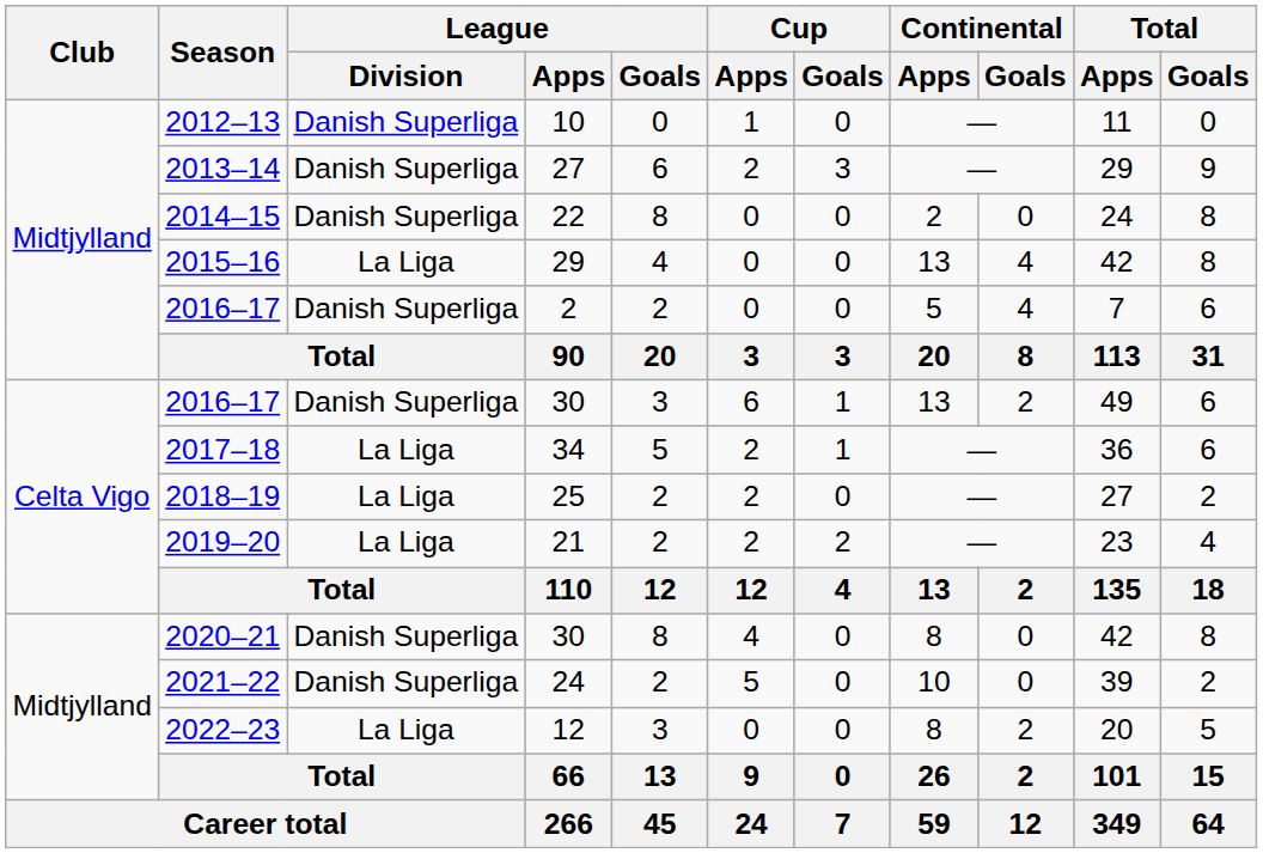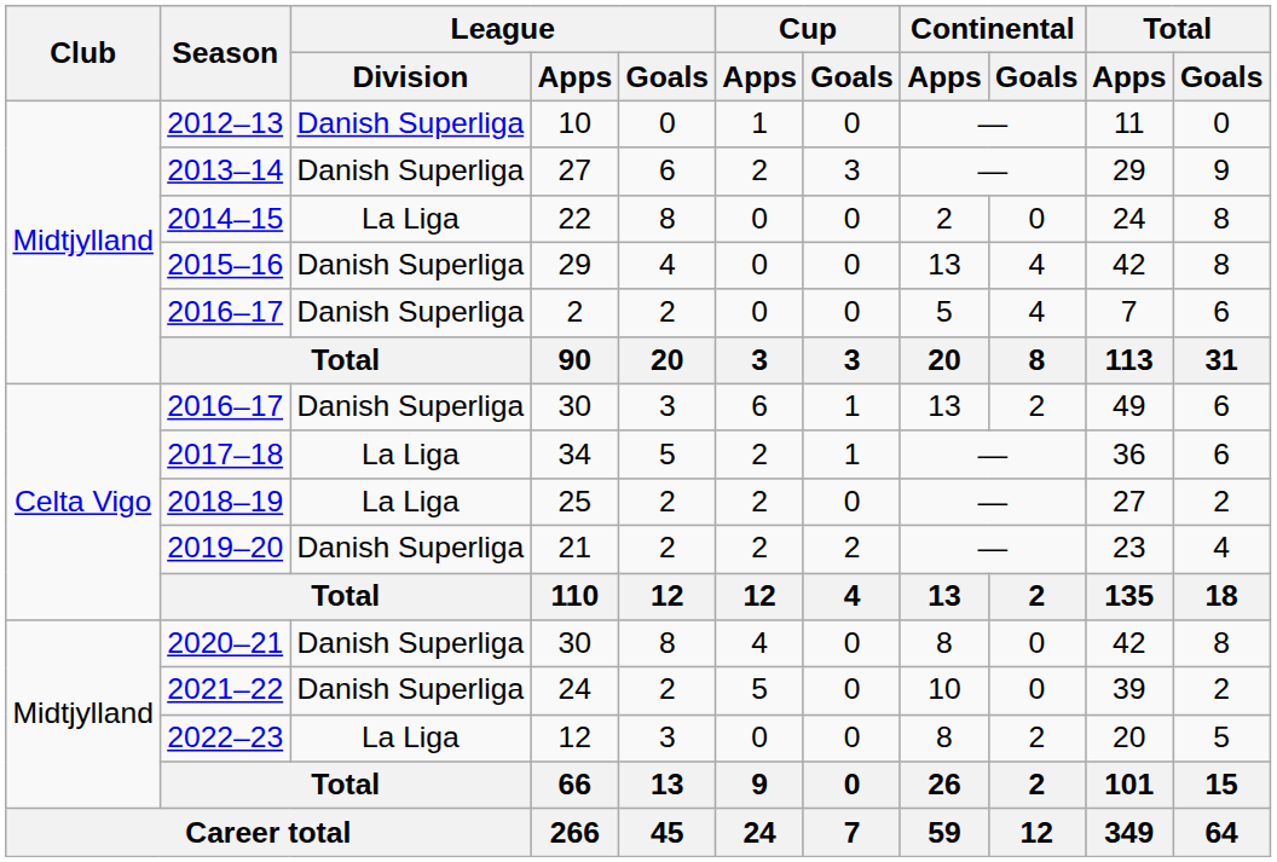2014–15 | League / Division: Danish Superliga -> La Liga
2015–16 | League / Division: La Liga -> Danish Superliga
2019–20 | League / Division: La Liga -> Danish Superliga
